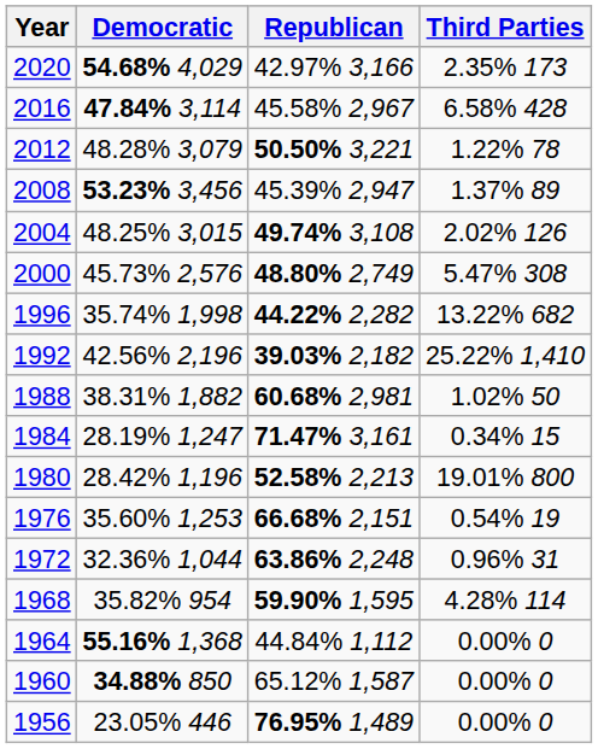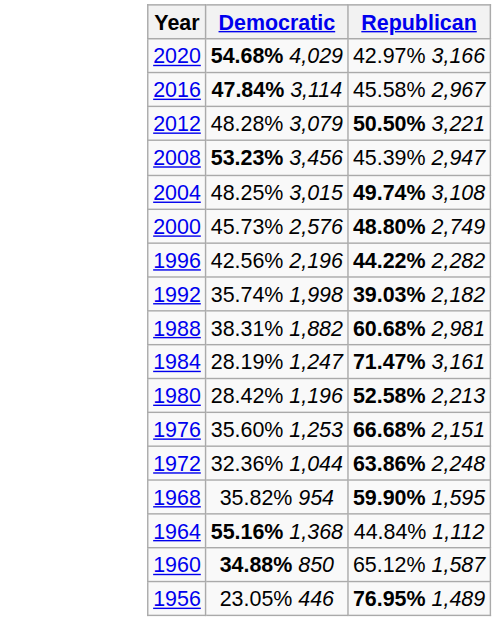- column: Third Parties | 2.35% 173 | 6.58% 428 | 1.22% 78 | 1.37% 89 | 2.02% 126 | 5.47% 308 | 13.22% 682 | 25.22% 1,410 | 1.02% 50 | 0.34% 15 | 19.01% 800 | 0.54% 19 | 0.96% 31 | 4.28% 114 | 0.00% 0 | 0.00% 0 | 0.00% 0
1996 | Democratic: 35.74% 1,998 -> 42.56% 2,196
1992 | Democratic: 42.56% 2,196 -> 35.74% 1,998
